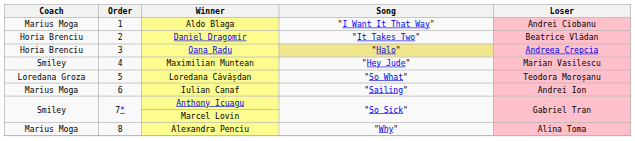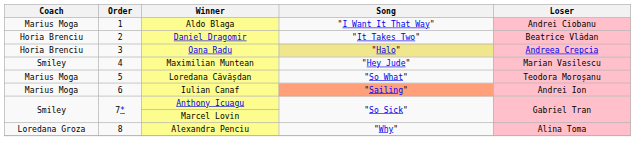Loredana Căvășdan | Coach: Loredana Groza -> Marius Moga
Iulian Canaf | Song: no background -> lightsalmon background
Alexandra Penciu | Coach: Marius Moga -> Loredana Groza
